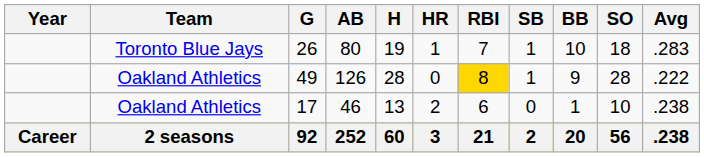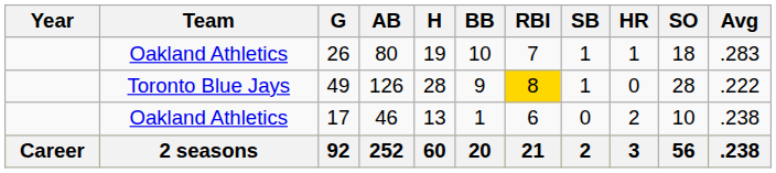columns swapped: HR <-> BB
26 | Team: Toronto Blue Jays -> Oakland Athletics
49 | Team: Oakland Athletics -> Toronto Blue Jays
